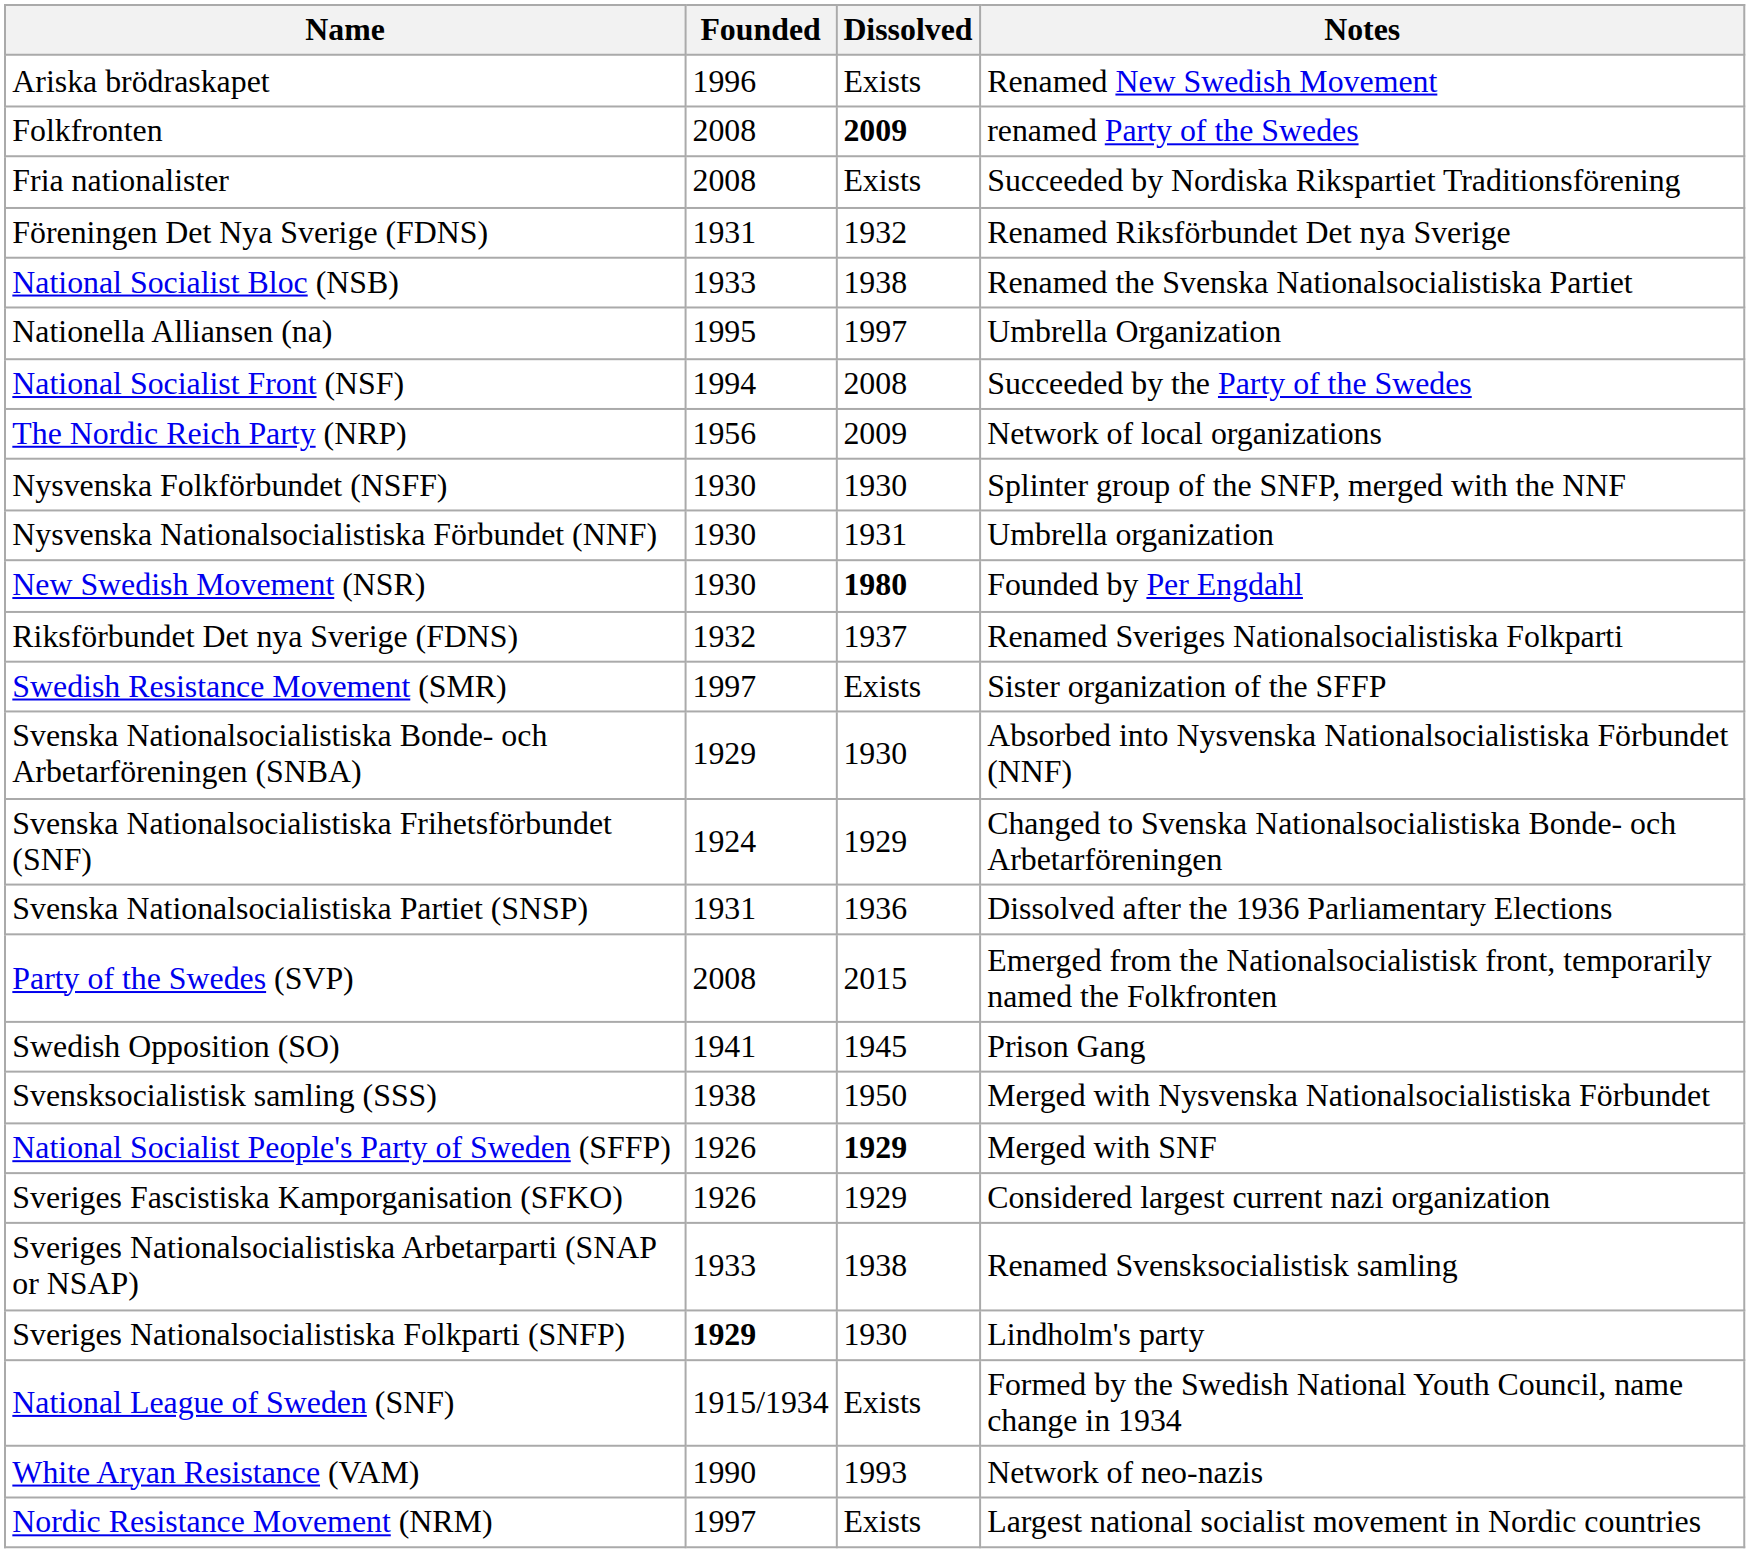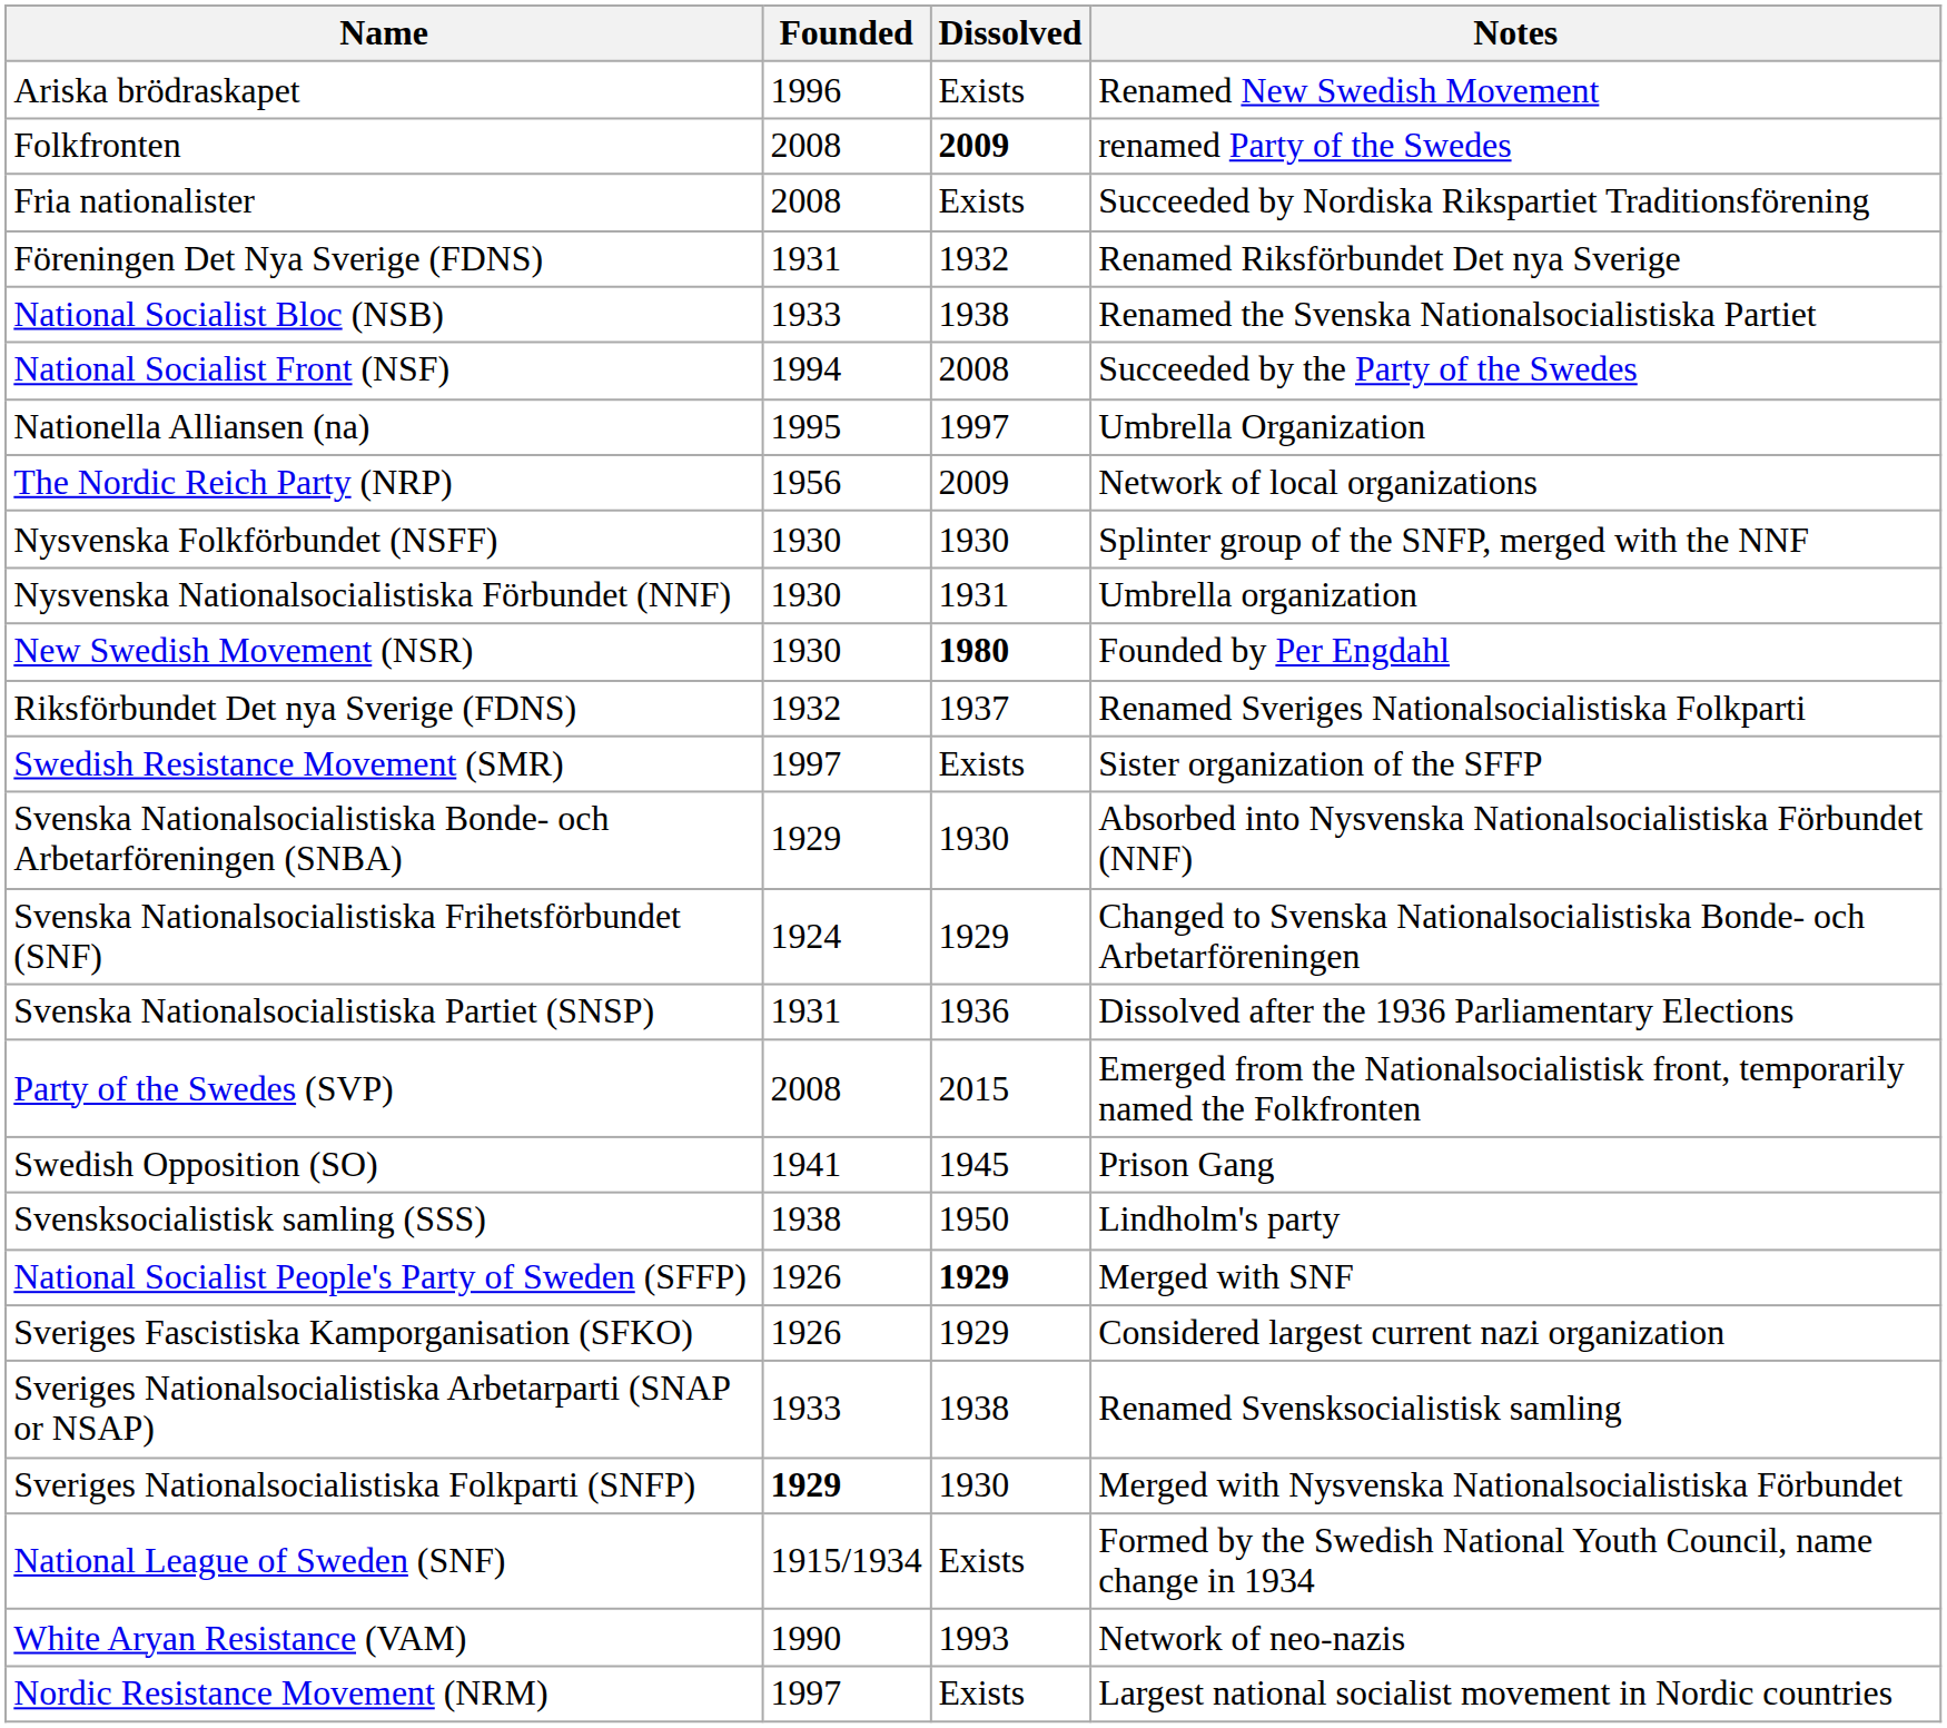rows swapped: National Socialist Front (NSF) <-> Nationella Alliansen (na)
Svensksocialistisk samling (SSS) | Notes: Merged with Nysvenska Nationalsocialistiska Förbundet -> Lindholm's party
Sveriges Nationalsocialistiska Folkparti (SNFP) | Notes: Lindholm's party -> Merged with Nysvenska Nationalsocialistiska Förbundet
